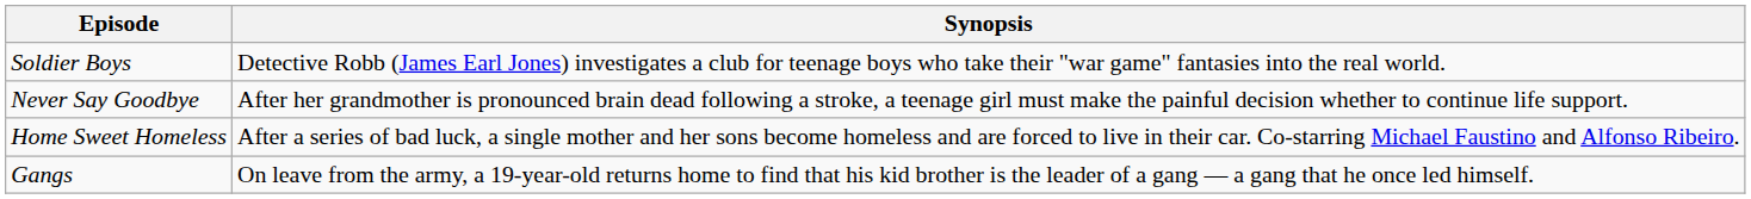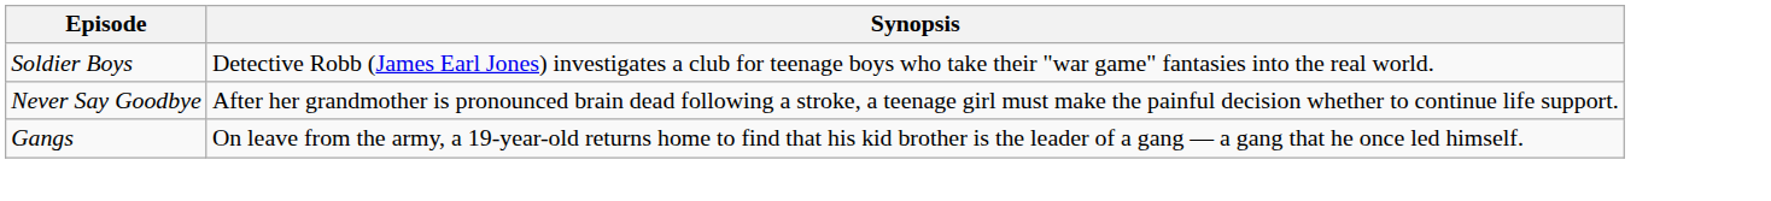- row: Home Sweet Homeless | After a series of bad luck, a single mother and her sons become homeless and are forced to live in their car. Co-starring Michael Faustino and Alfonso Ribeiro.
